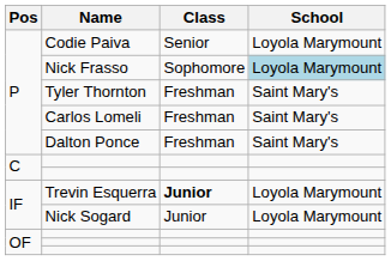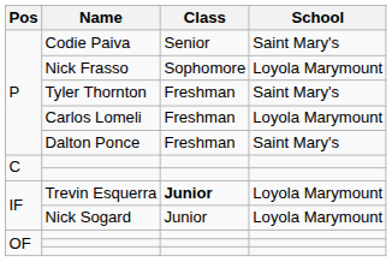Codie Paiva | School: Loyola Marymount -> Saint Mary's
Nick Frasso | School: lightblue background -> no background
Carlos Lomeli | School: Saint Mary's -> Loyola Marymount
